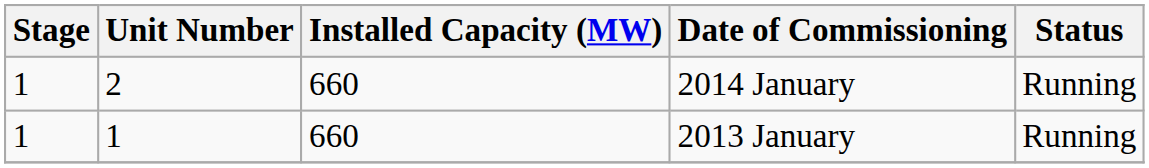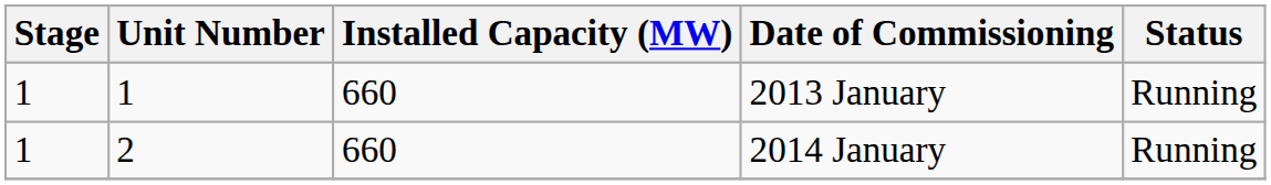rows swapped: 2013 January <-> 2014 January
